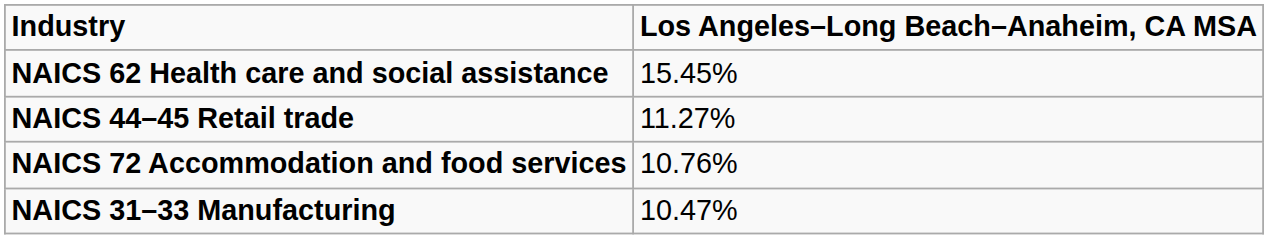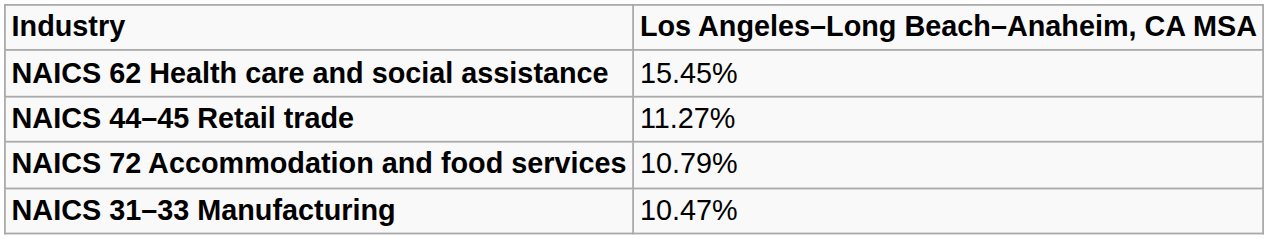NAICS 72 Accommodation and food services | Los Angeles–Long Beach–Anaheim, CA MSA: 10.76% -> 10.79%
